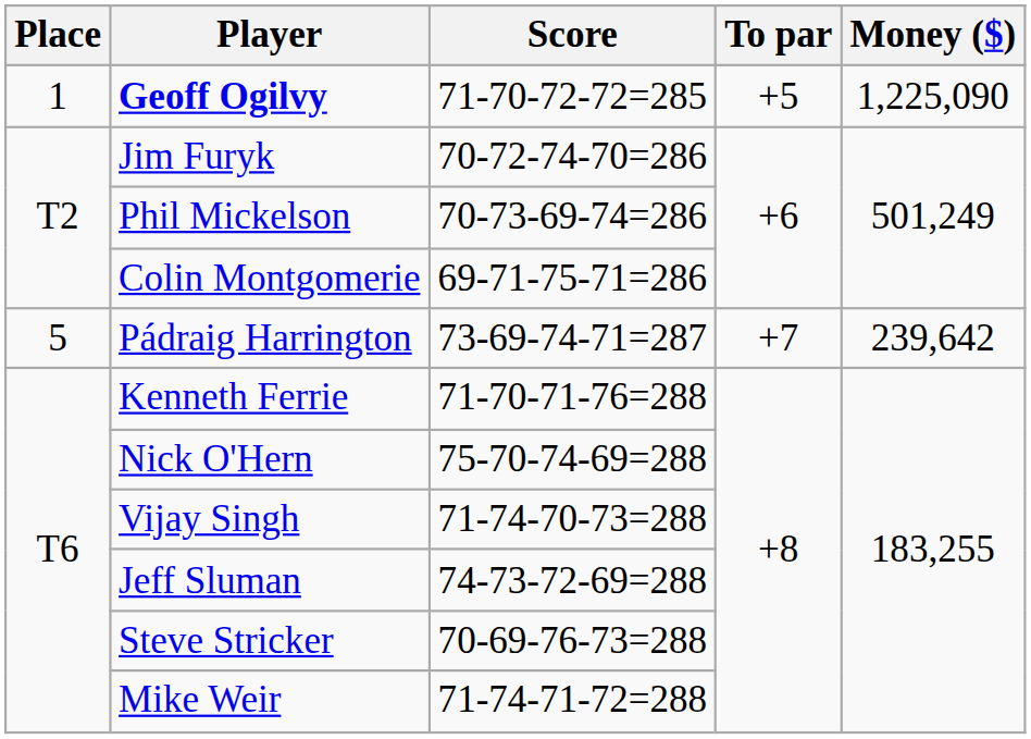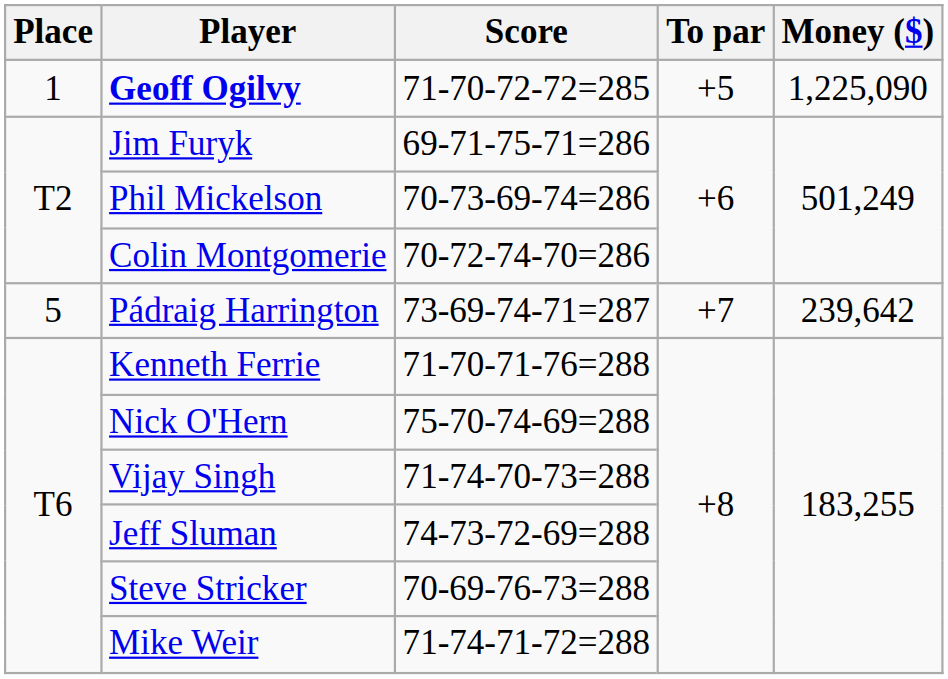Jim Furyk | Score: 70-72-74-70=286 -> 69-71-75-71=286
Colin Montgomerie | Score: 69-71-75-71=286 -> 70-72-74-70=286
